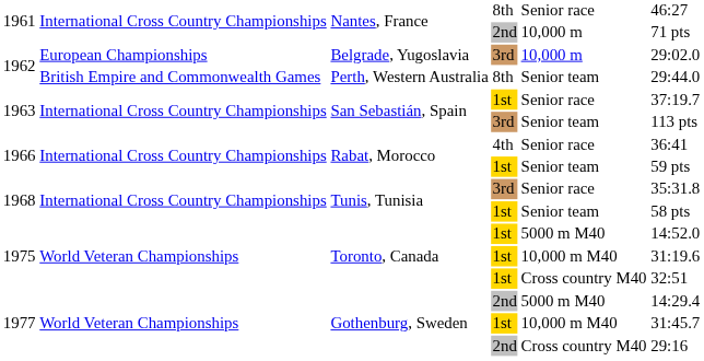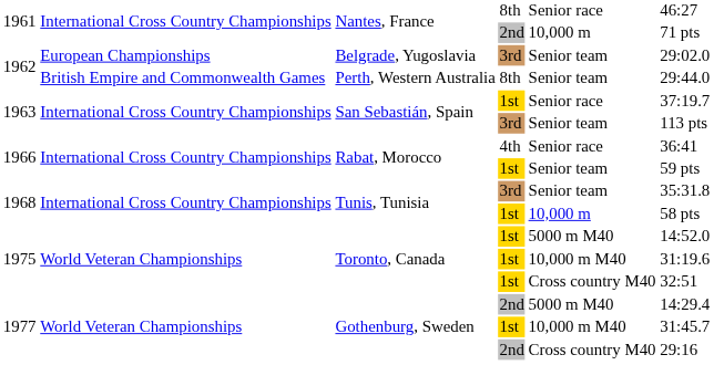Belgrade, Yugoslavia | column 5: 10,000 m -> Senior team
Tunis, Tunisia / 3rd | column 5: Senior race -> Senior team
Tunis, Tunisia / 1st | column 5: Senior team -> 10,000 m
